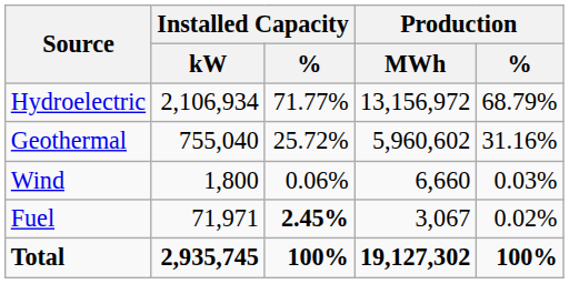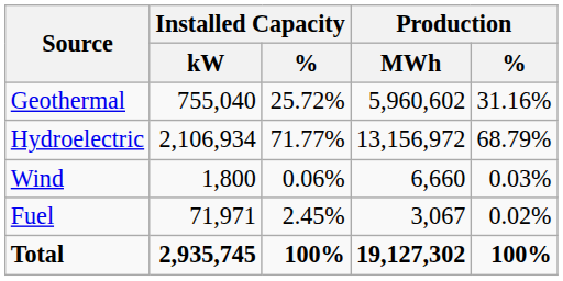rows swapped: Hydroelectric <-> Geothermal
Fuel | Installed Capacity / %: bold -> normal
